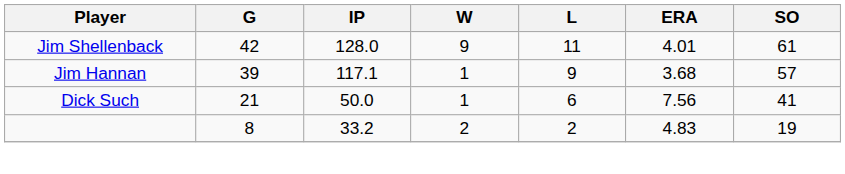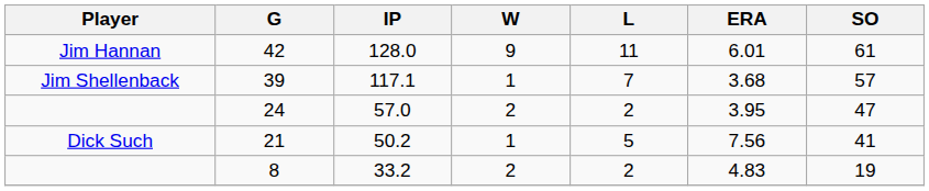42 | Player: Jim Shellenback -> Jim Hannan
42 | ERA: 4.01 -> 6.01
39 | Player: Jim Hannan -> Jim Shellenback
39 | L: 9 -> 7
+ row: 24 | 57.0 | 2 | 2 | 3.95 | 47
21 | IP: 50.0 -> 50.2
21 | L: 6 -> 5
